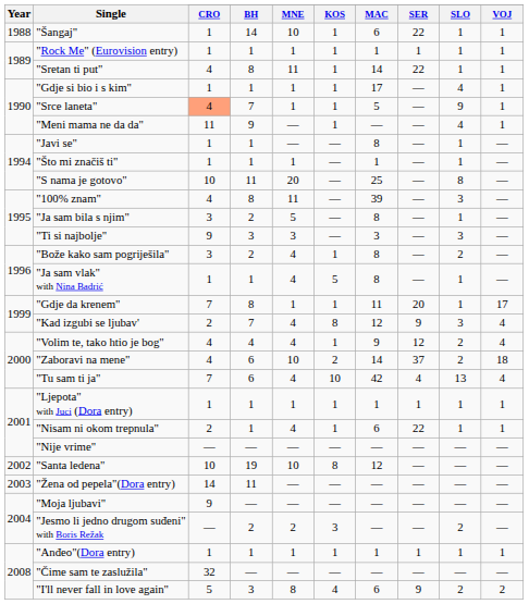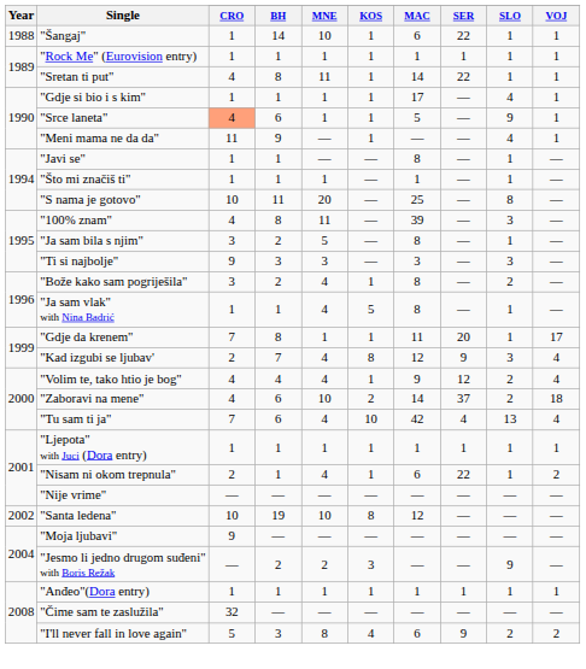"Srce laneta" | BH: 7 -> 6
"Nisam ni okom trepnula" | VOJ: 1 -> 2
- row: 2003 | "Žena od pepela"(Dora entry) | 14 | 11 | — | — | — | — | — | —
"Jesmo li jedno drugom suđeni" with Boris Režak | SLO: 2 -> 9
